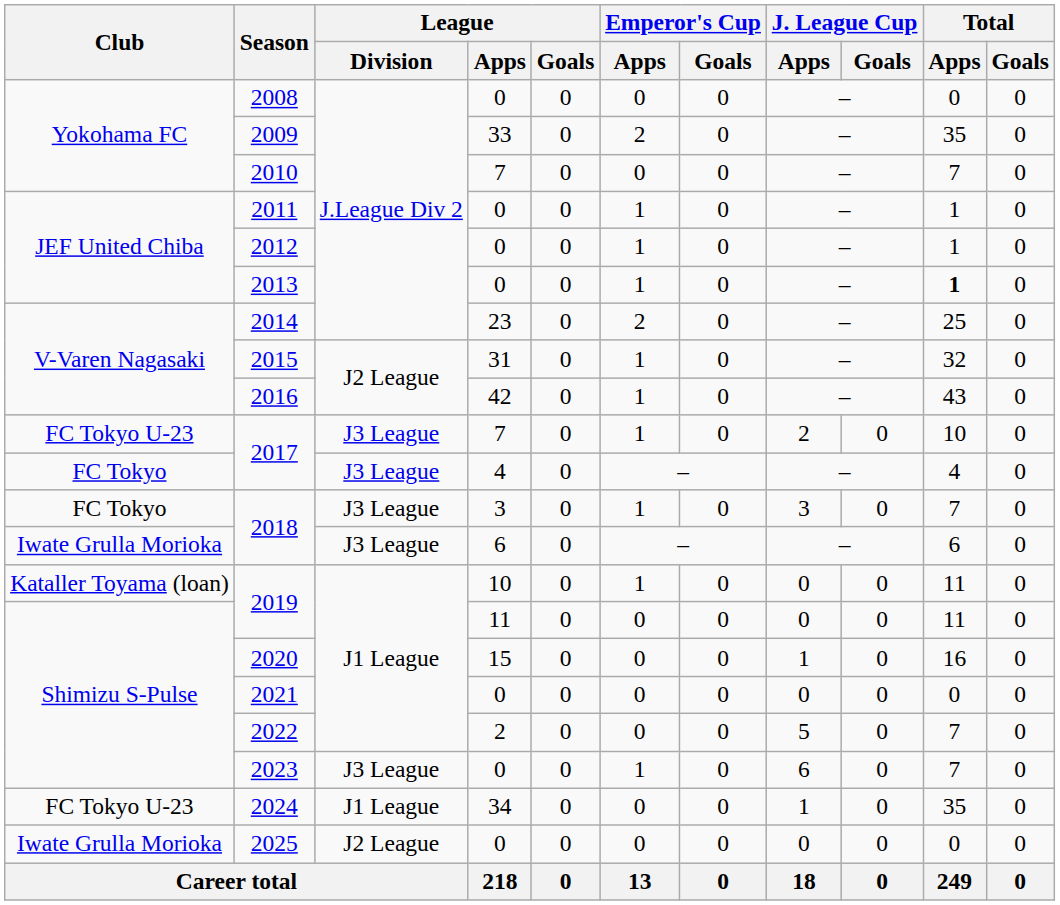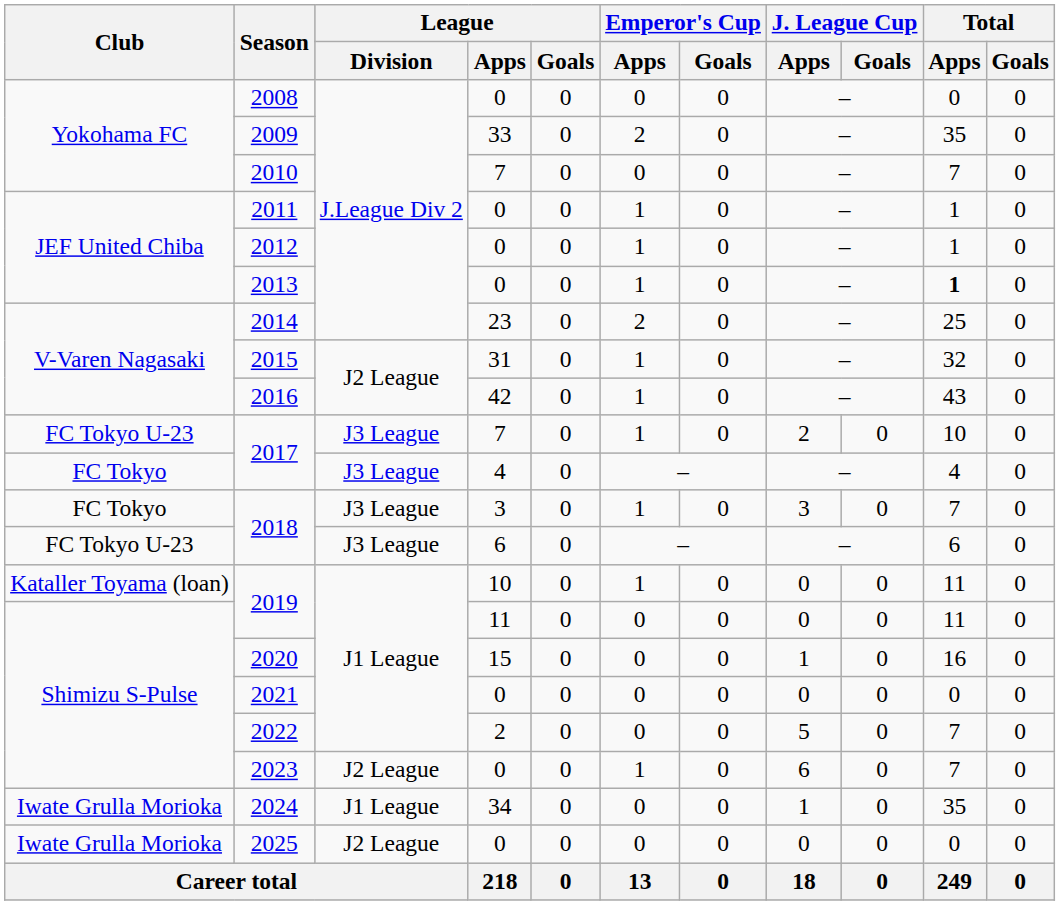2018 / 6 | Club: Iwate Grulla Morioka -> FC Tokyo U-23
2023 | League / Division: J3 League -> J2 League
2024 | Club: FC Tokyo U-23 -> Iwate Grulla Morioka
